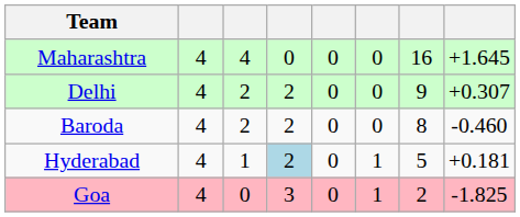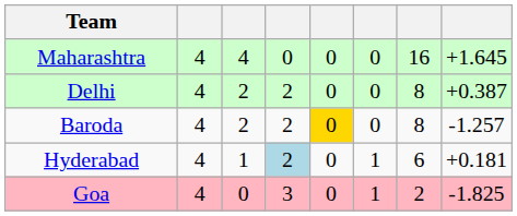Delhi | column 7: 9 -> 8
Delhi | column 8: +0.307 -> +0.387
Baroda | column 5: no background -> gold background
Baroda | column 8: -0.460 -> -1.257
Hyderabad | column 7: 5 -> 6
